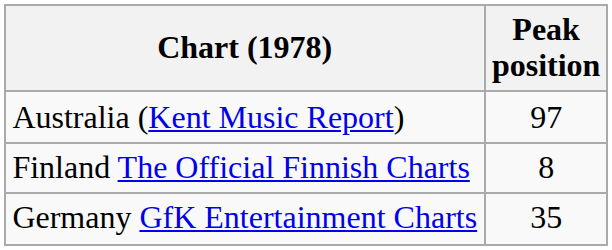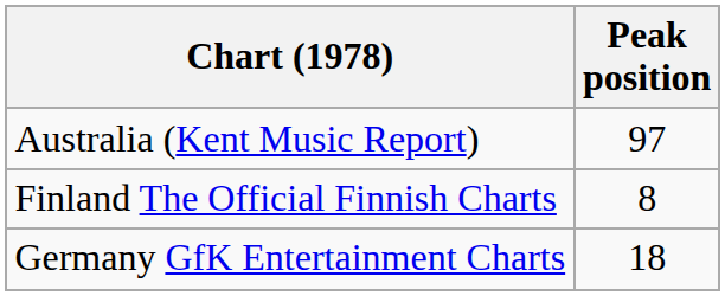Germany GfK Entertainment Charts | Peak position: 35 -> 18
